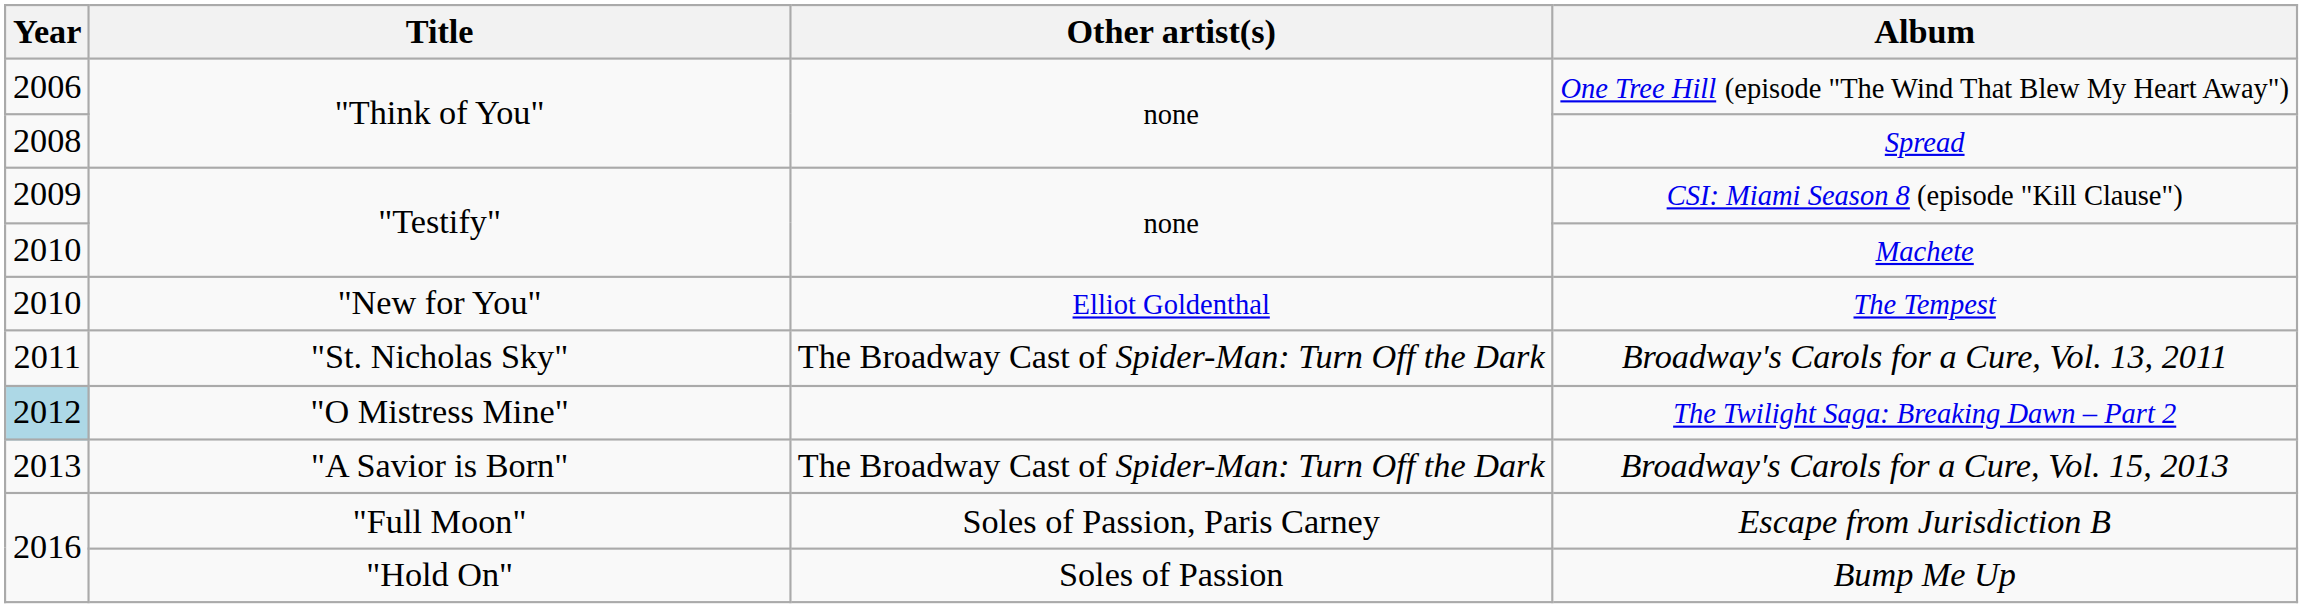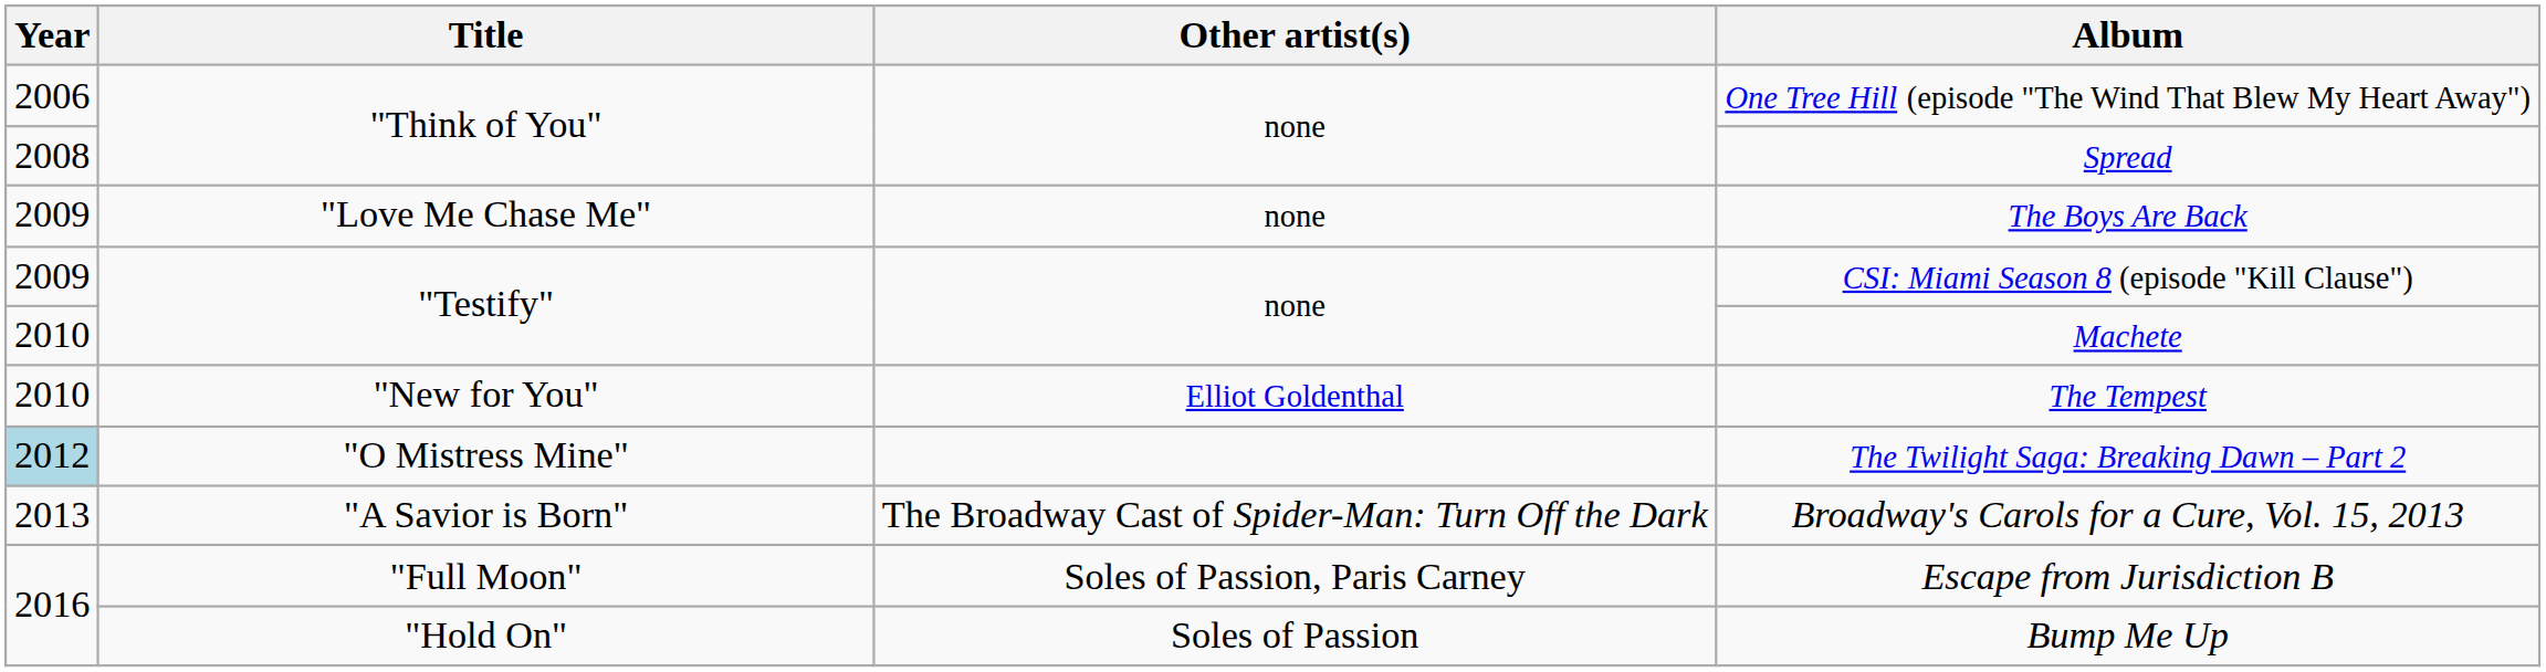+ row: 2009 | "Love Me Chase Me" | none | The Boys Are Back
- row: 2011 | "St. Nicholas Sky" | The Broadway Cast of Spider-Man: Turn Off the Dark | Broadway's Carols for a Cure, Vol. 13, 2011
